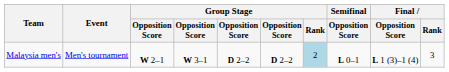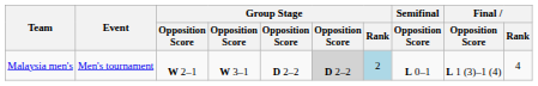Malaysia men's | column 6: no background -> lightgrey background
Malaysia men's | Final / Rank: 3 -> 4
